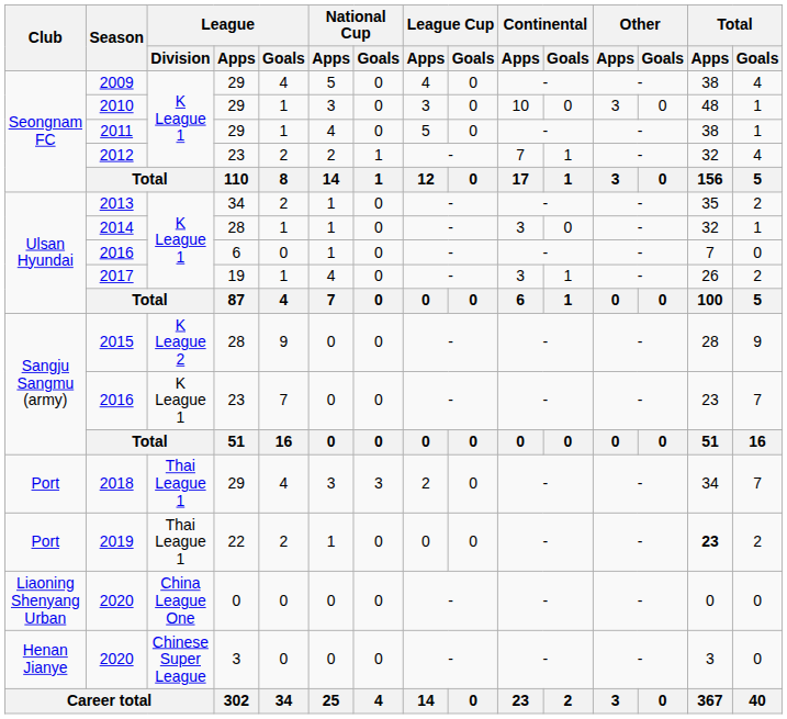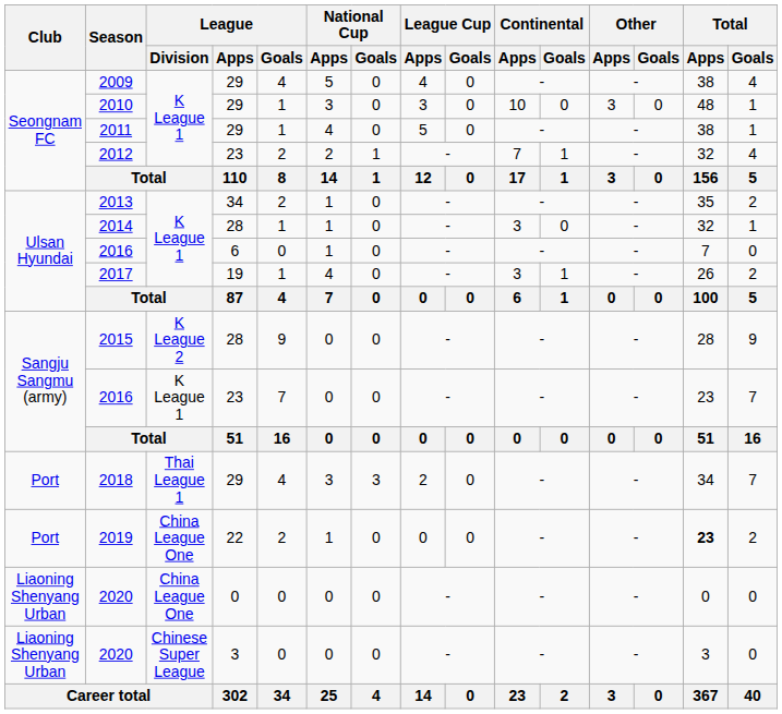2019 | League / Division: Thai League 1 -> China League One
2020 / 3 | Club: Henan Jianye -> Liaoning Shenyang Urban
